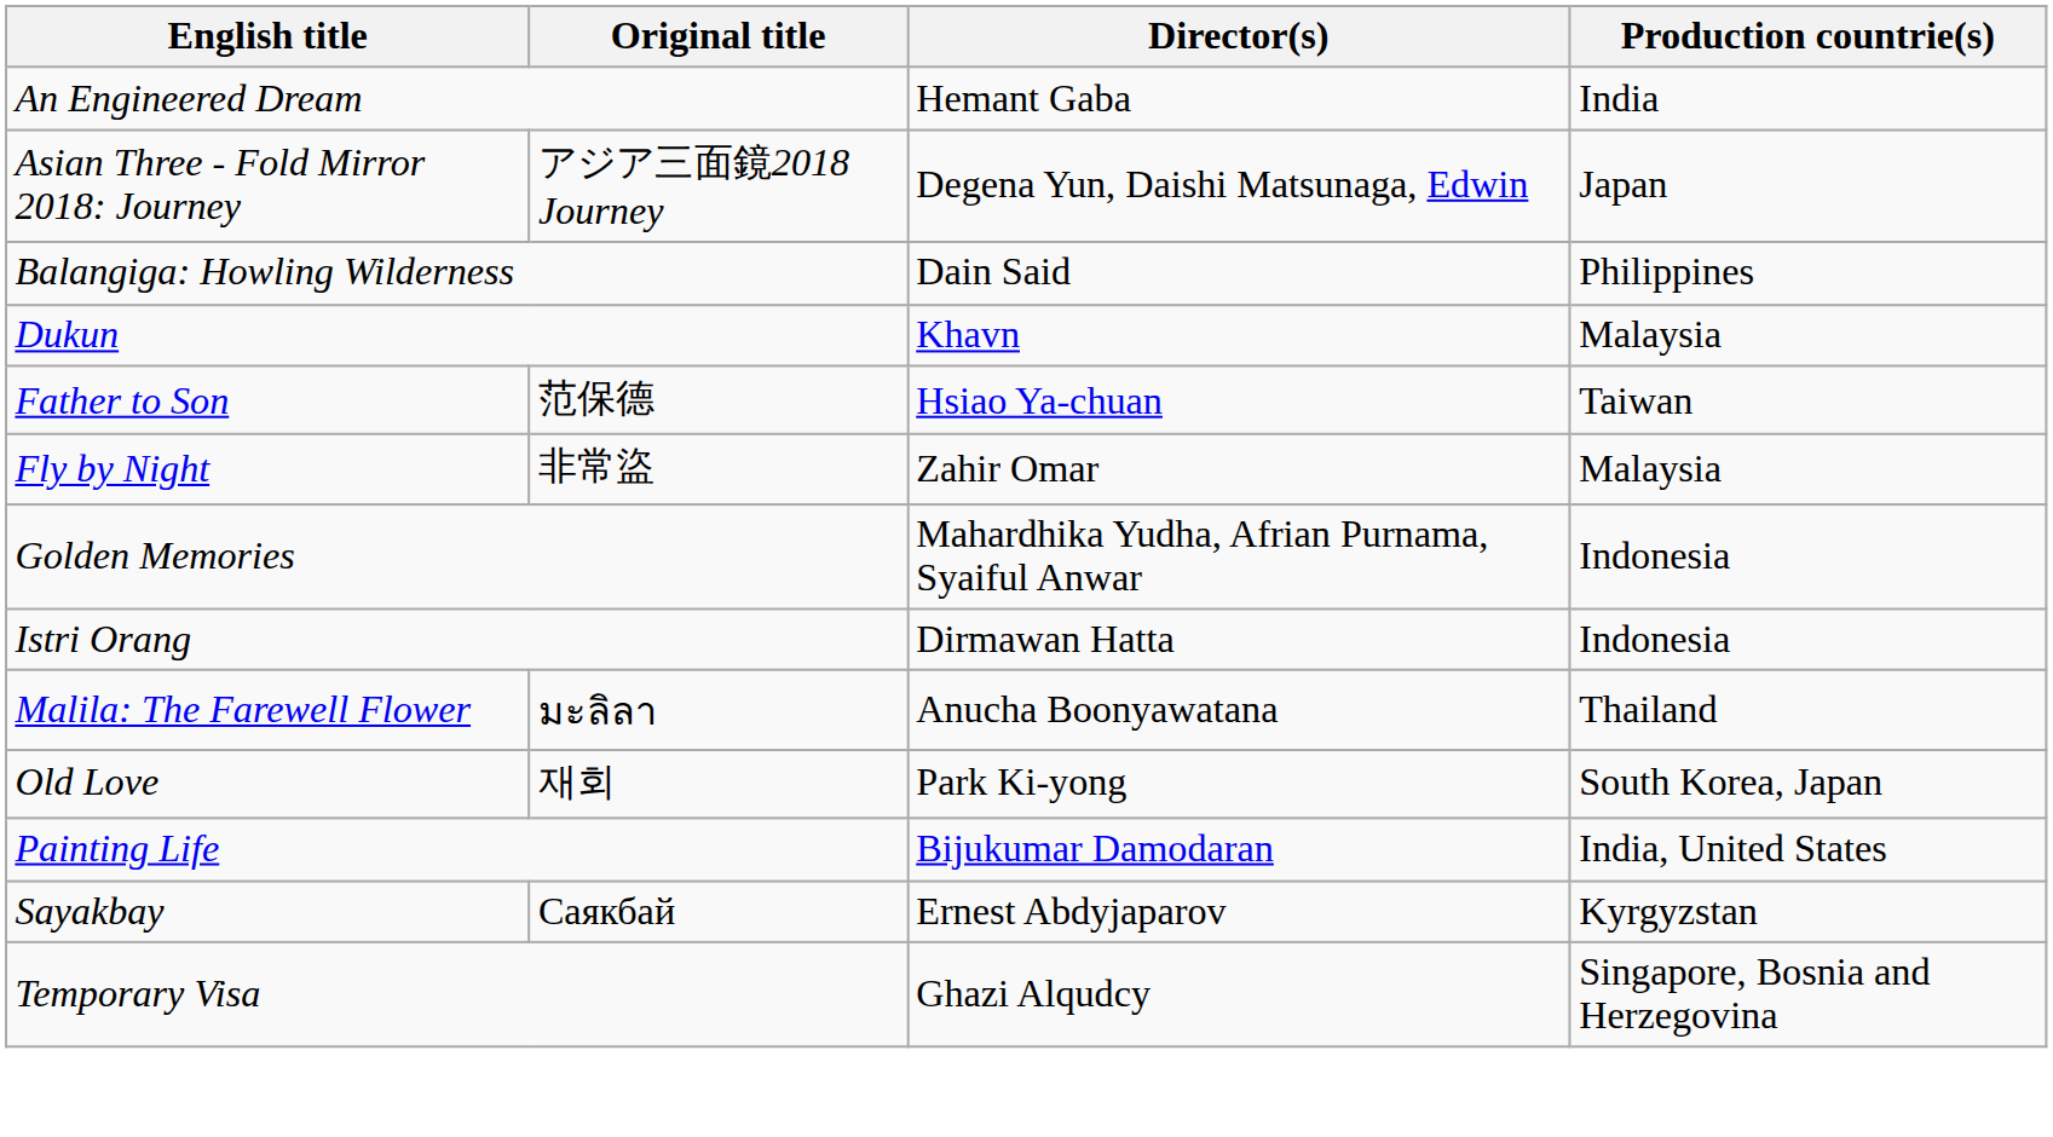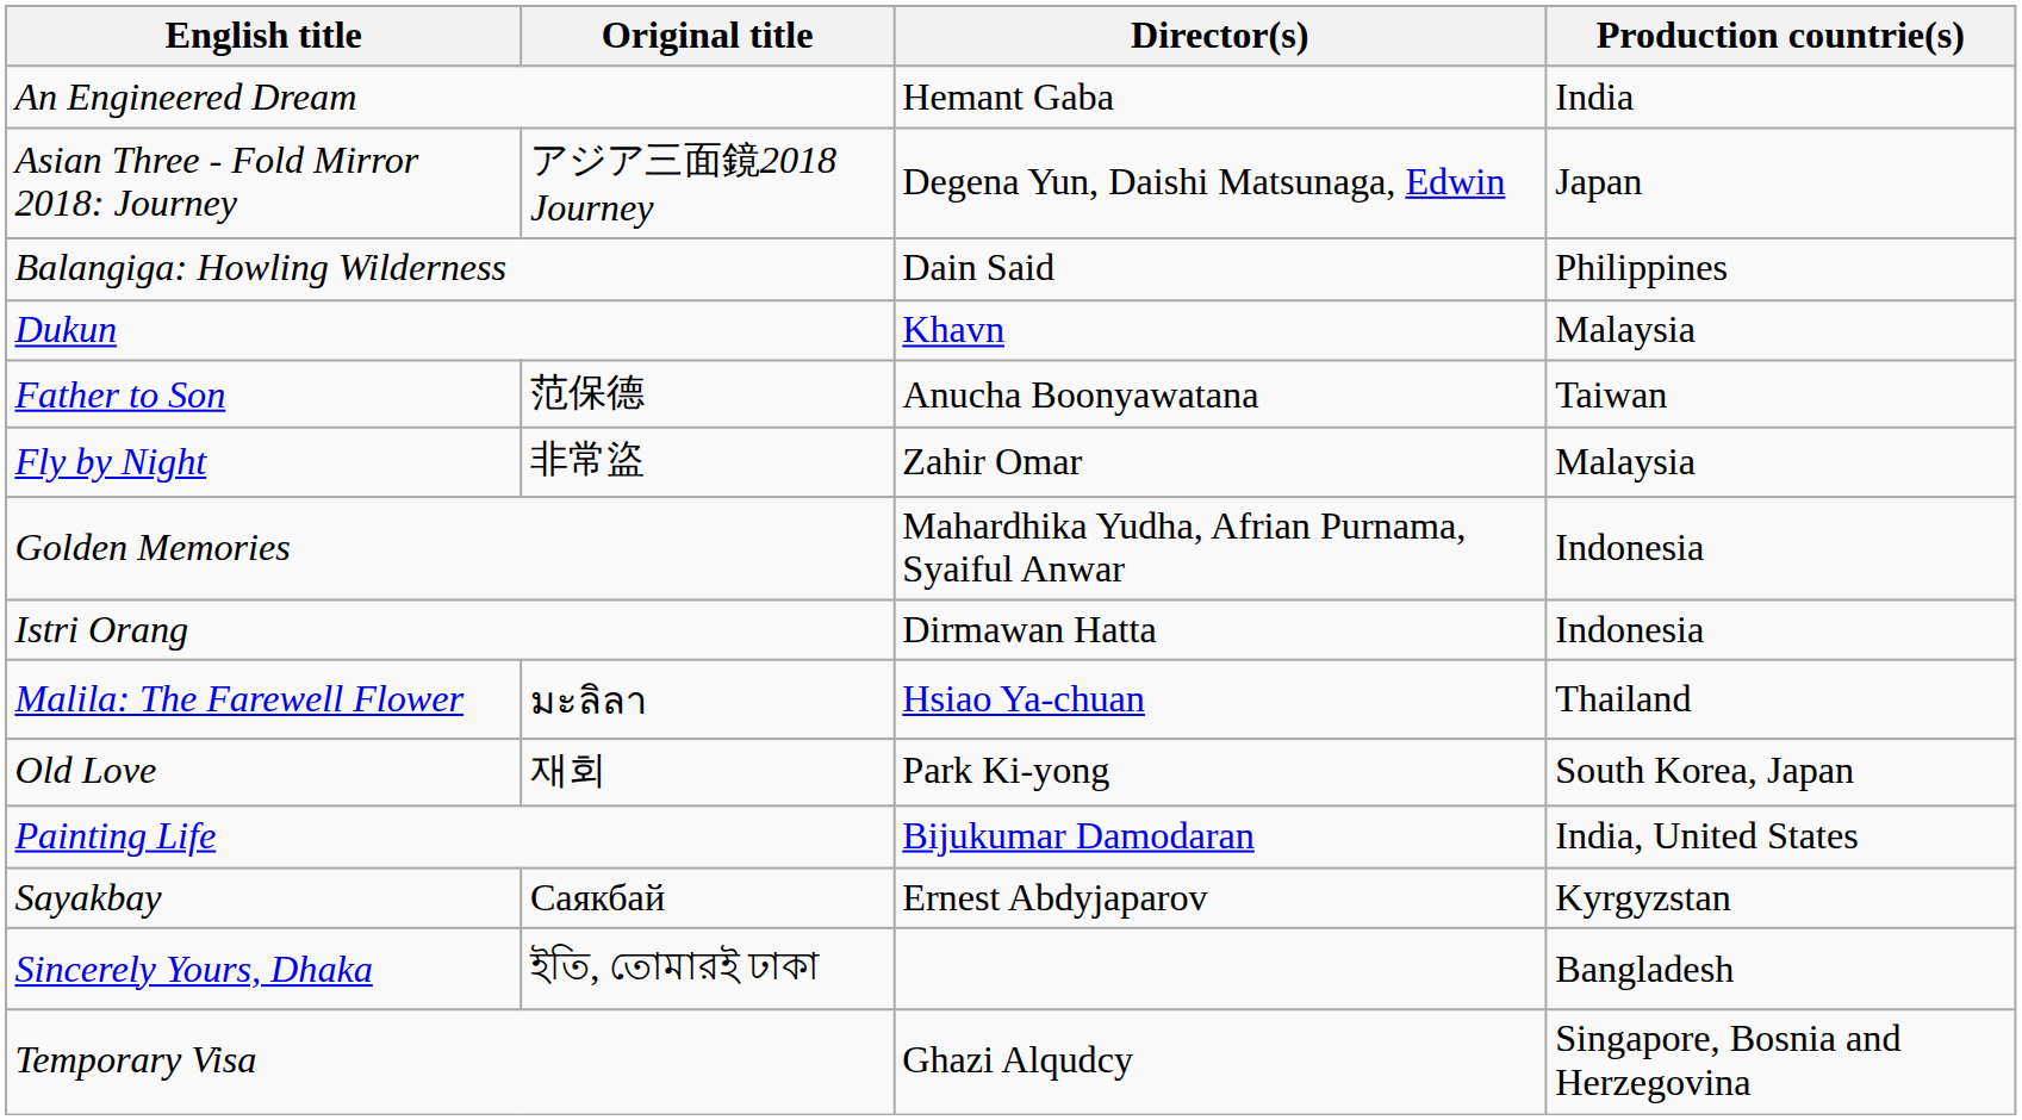Father to Son | Director(s): Hsiao Ya-chuan -> Anucha Boonyawatana
Malila: The Farewell Flower | Director(s): Anucha Boonyawatana -> Hsiao Ya-chuan
+ row: Sincerely Yours, Dhaka | ইতি, তোমারই ঢাকা | Bangladesh
